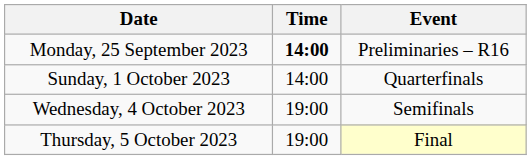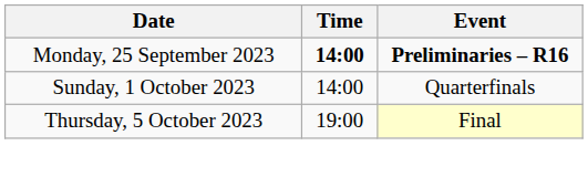Monday, 25 September 2023 | Event: normal -> bold
- row: Wednesday, 4 October 2023 | 19:00 | Semifinals
